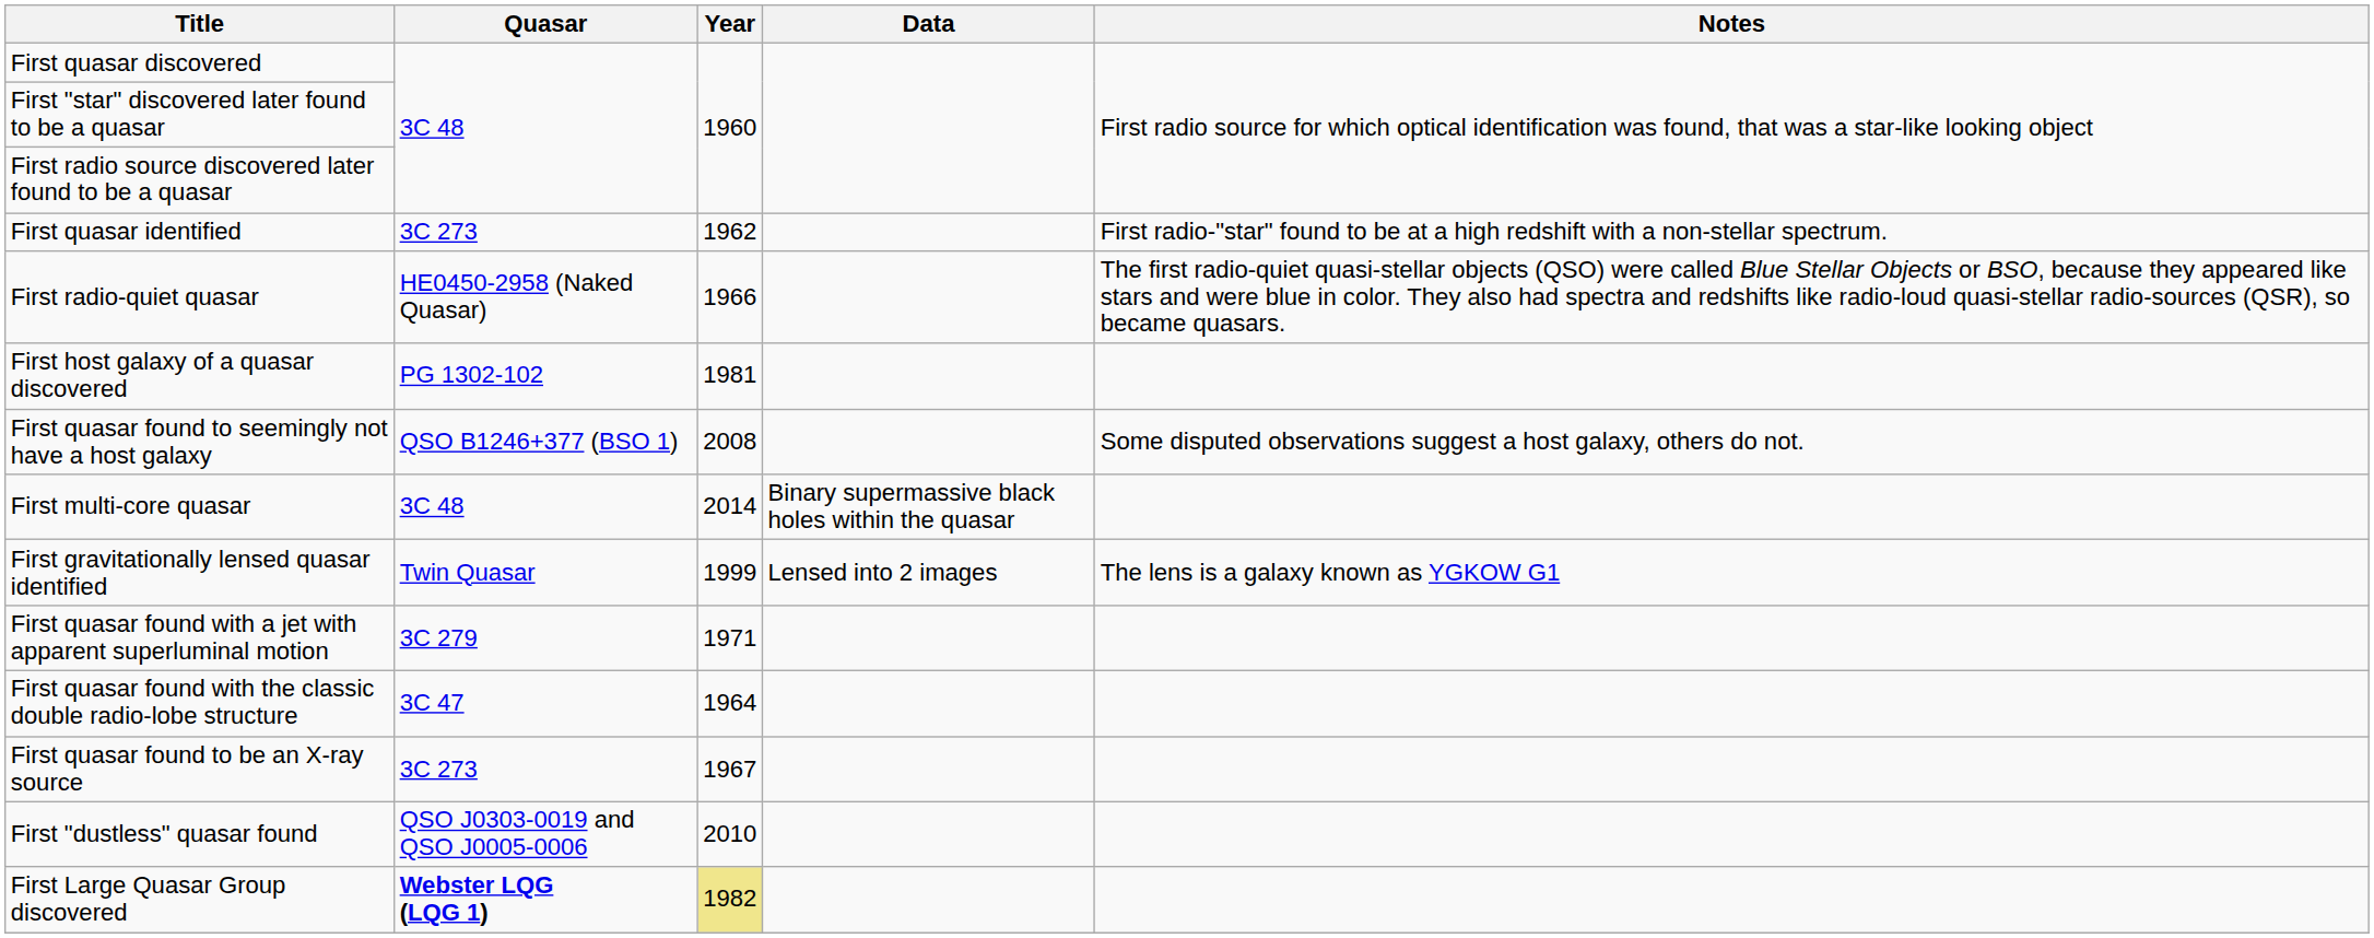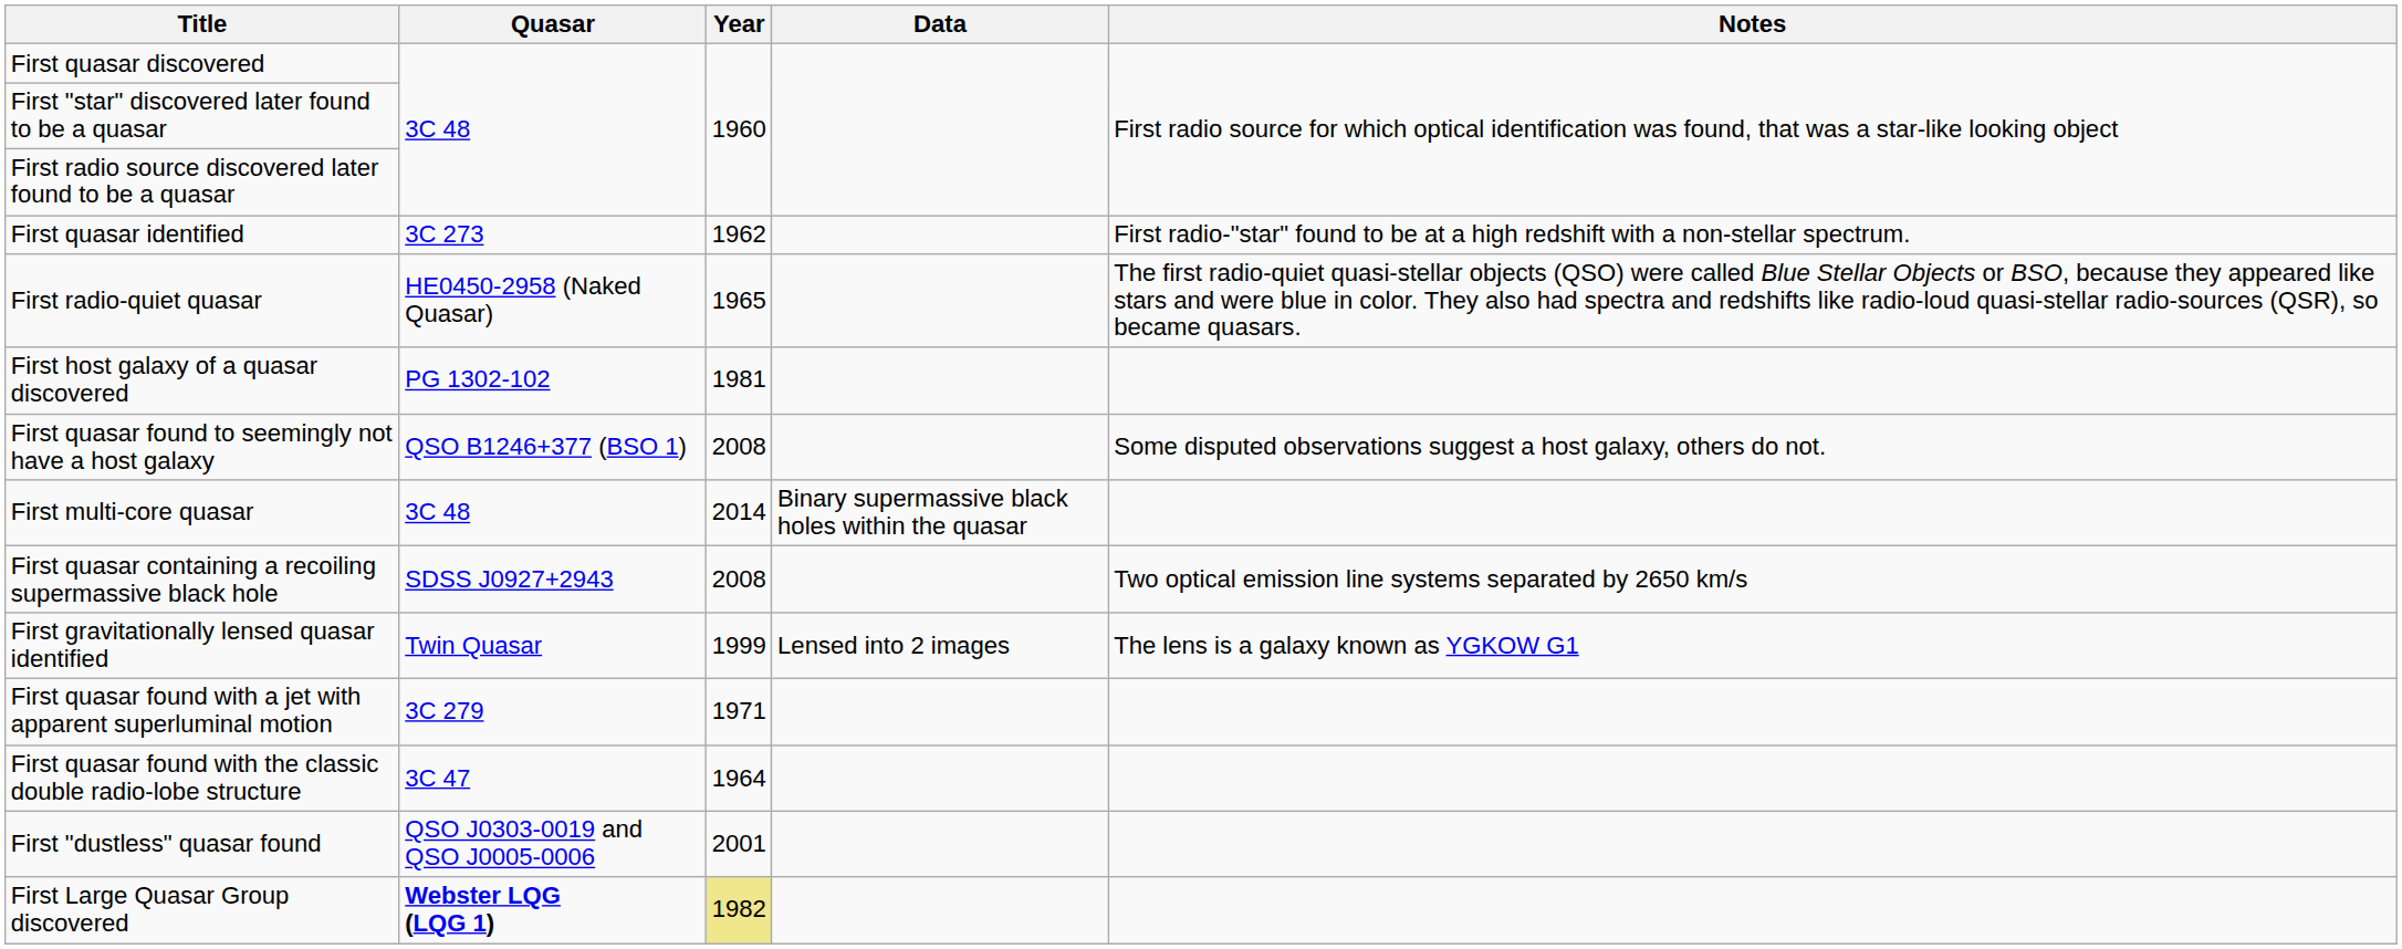First radio-quiet quasar | Year: 1966 -> 1965
+ row: First quasar containing a recoiling supermassive black hole | SDSS J0927+2943 | 2008 | Two optical emission line systems separated by 2650 km/s
- row: First quasar found to be an X-ray source | 3C 273 | 1967
First "dustless" quasar found | Year: 2010 -> 2001
